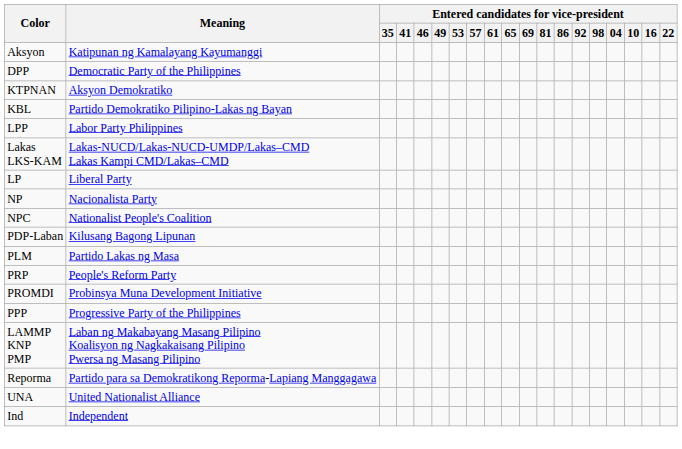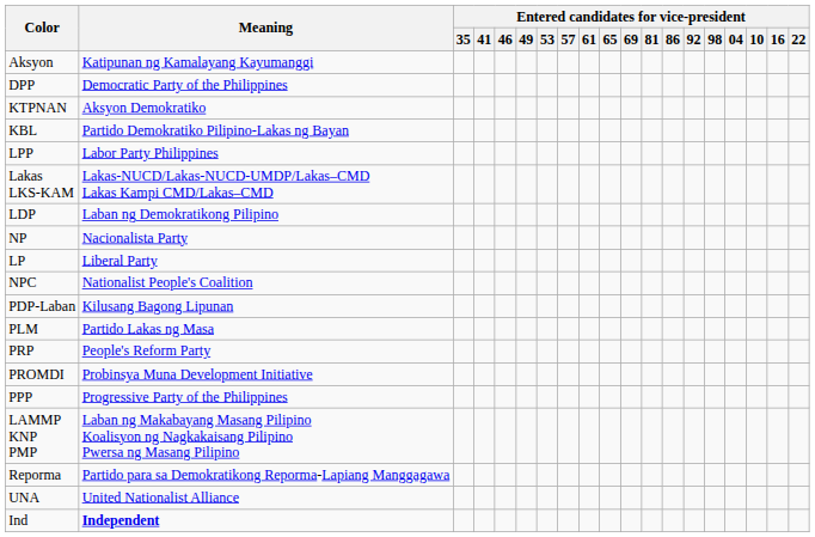+ row: LDP | Laban ng Demokratikong Pilipino
rows swapped: LP <-> NP
Ind | Meaning: normal -> bold
